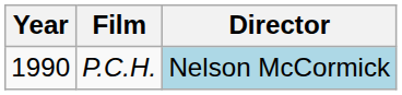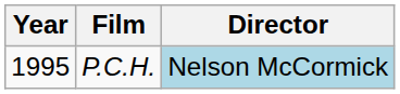P.C.H. | Year: 1990 -> 1995
